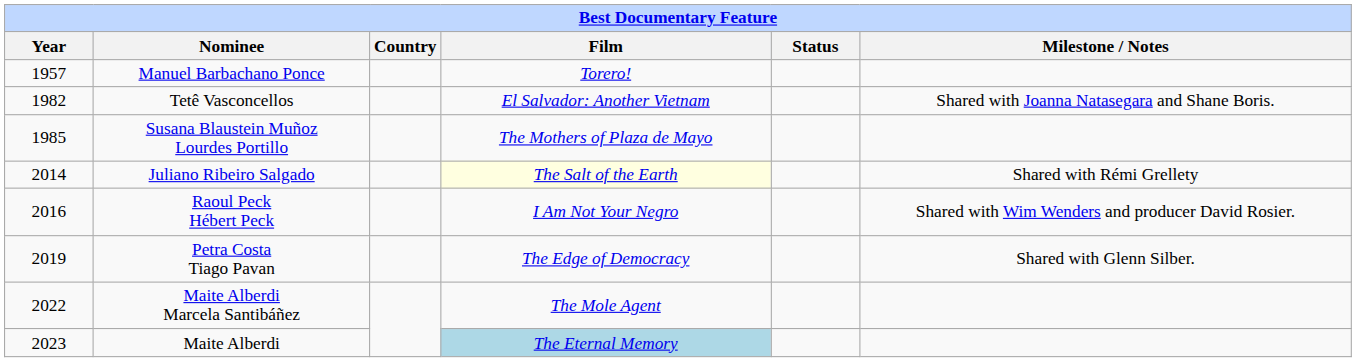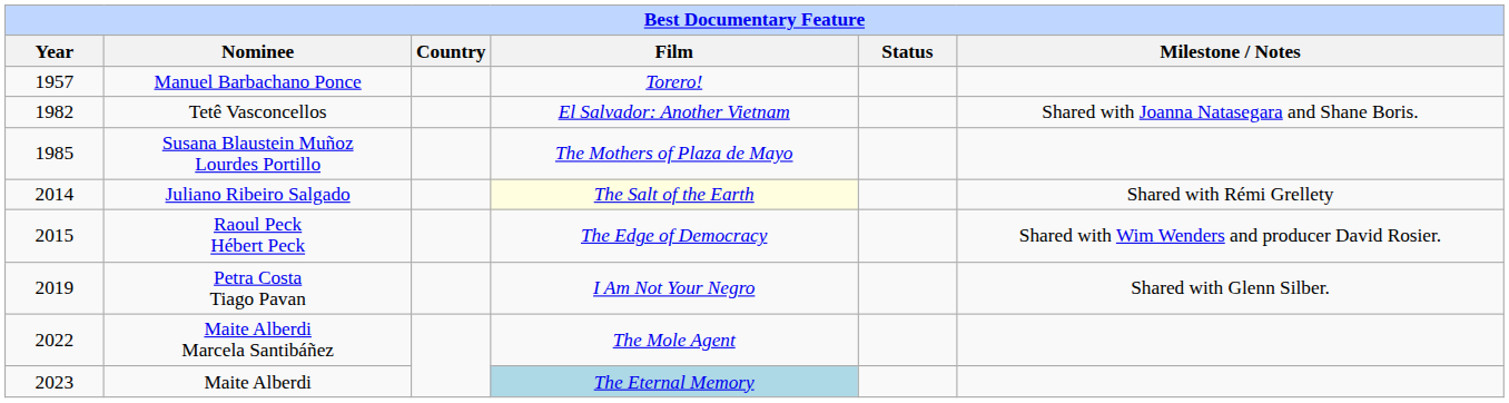Raoul Peck Hébert Peck | Year: 2016 -> 2015
Raoul Peck Hébert Peck | Film: I Am Not Your Negro -> The Edge of Democracy
Petra Costa Tiago Pavan | Film: The Edge of Democracy -> I Am Not Your Negro
